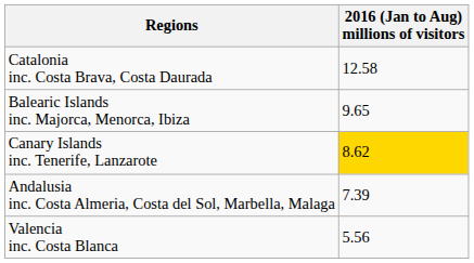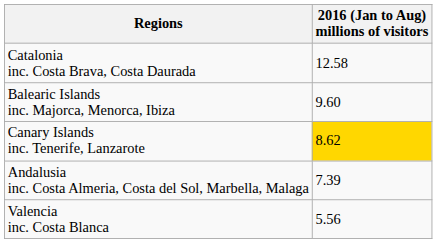Balearic Islands inc. Majorca, Menorca, Ibiza | 2016 (Jan to Aug) millions of visitors: 9.65 -> 9.60
